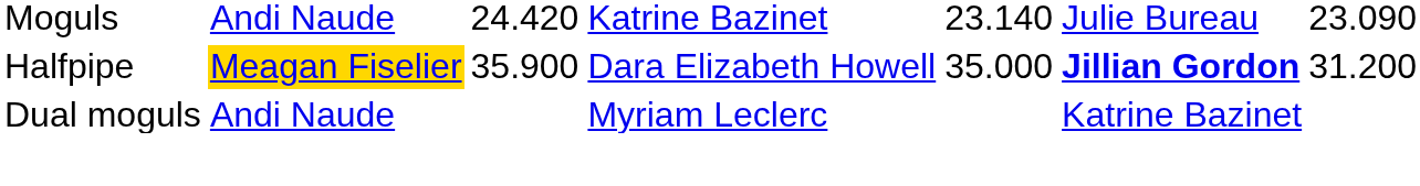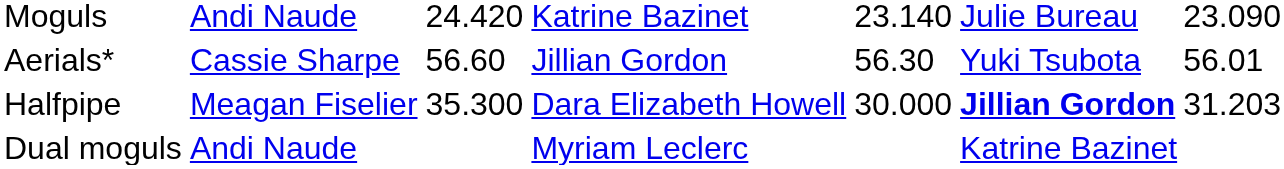+ row: Aerials* | Cassie Sharpe | 56.60 | Jillian Gordon | 56.30 | Yuki Tsubota | 56.01
Halfpipe | column 2: gold background -> no background
Halfpipe | column 3: 35.900 -> 35.300
Halfpipe | column 5: 35.000 -> 30.000
Halfpipe | column 7: 31.200 -> 31.203
